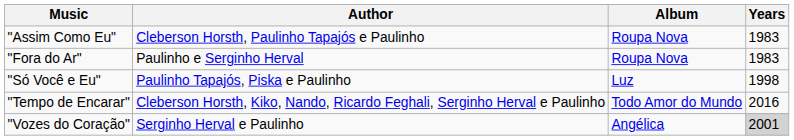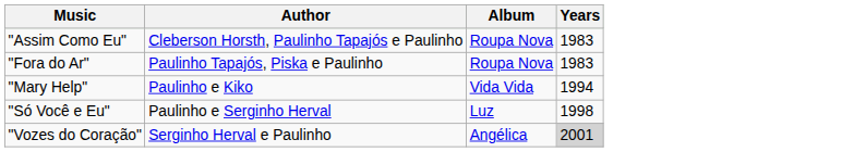"Fora do Ar" | Author: Paulinho e Serginho Herval -> Paulinho Tapajós, Piska e Paulinho
+ row: "Mary Help" | Paulinho e Kiko | Vida Vida | 1994
"Só Você e Eu" | Author: Paulinho Tapajós, Piska e Paulinho -> Paulinho e Serginho Herval
- row: "Tempo de Encarar" | Cleberson Horsth, Kiko, Nando, Ricardo Feghali, Serginho Herval e Paulinho | Todo Amor do Mundo | 2016
